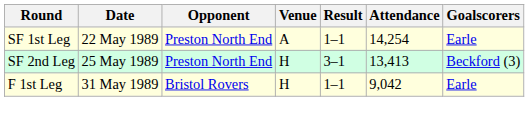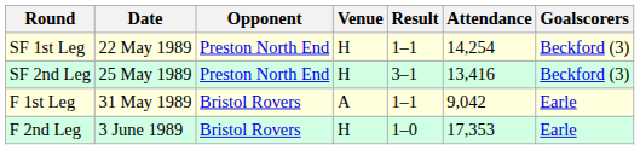SF 1st Leg | Venue: A -> H
SF 1st Leg | Goalscorers: Earle -> Beckford (3)
SF 2nd Leg | Attendance: 13,413 -> 13,416
F 1st Leg | Venue: H -> A
+ row: F 2nd Leg | 3 June 1989 | Bristol Rovers | H | 1–0 | 17,353 | Earle
